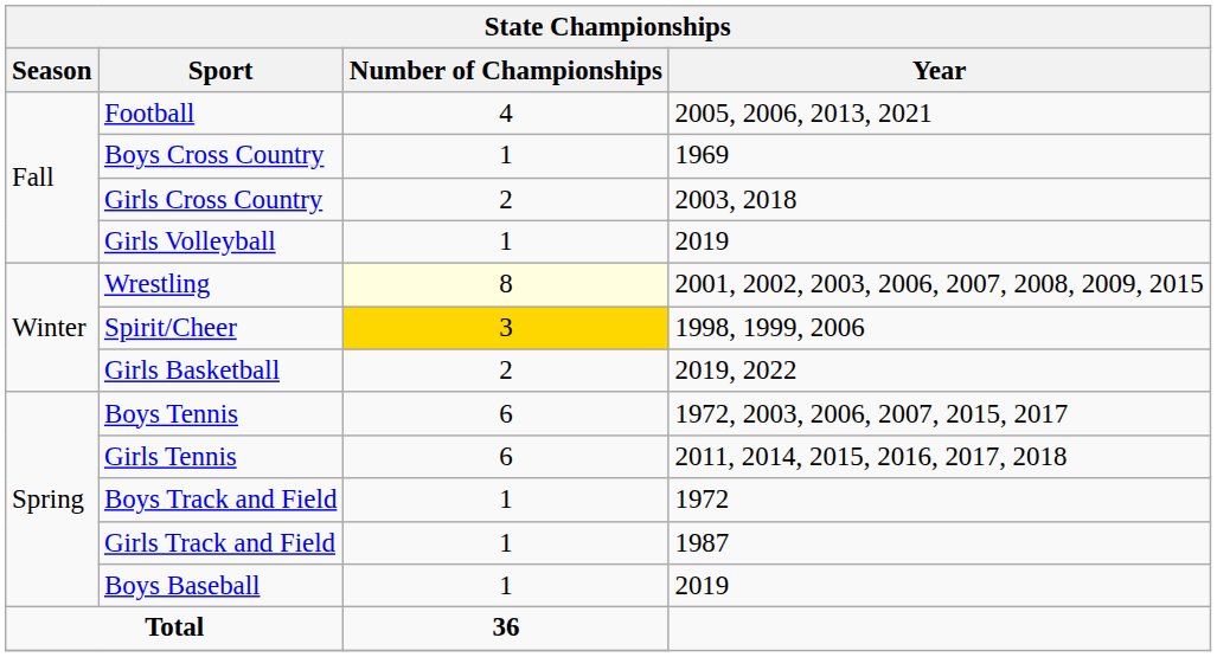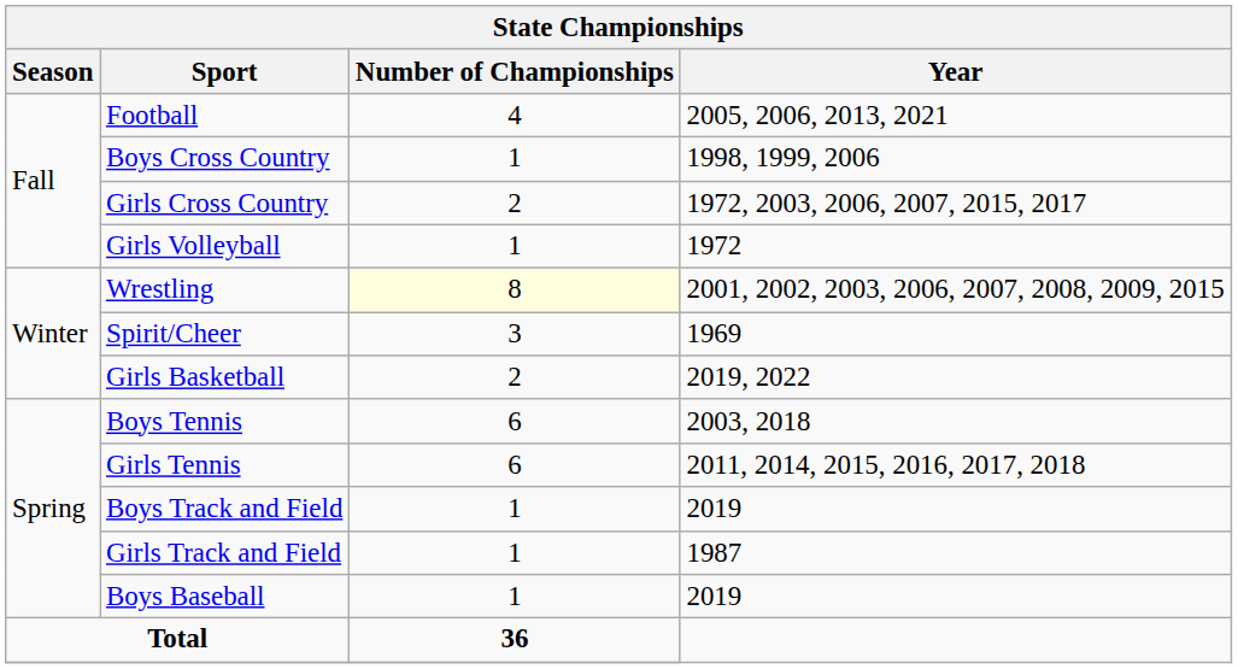Boys Cross Country | Year: 1969 -> 1998, 1999, 2006
Girls Cross Country | Year: 2003, 2018 -> 1972, 2003, 2006, 2007, 2015, 2017
Girls Volleyball | Year: 2019 -> 1972
Spirit/Cheer | Number of Championships: gold background -> no background
Spirit/Cheer | Year: 1998, 1999, 2006 -> 1969
Boys Tennis | Year: 1972, 2003, 2006, 2007, 2015, 2017 -> 2003, 2018
Boys Track and Field | Year: 1972 -> 2019
